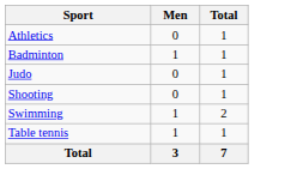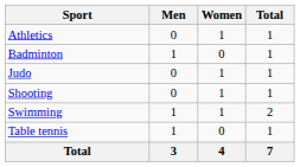+ column: Women | 1 | 0 | 1 | 1 | 1 | 0 | 4
